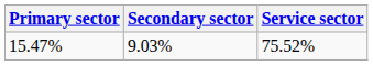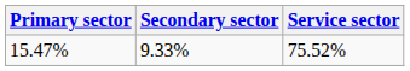15.47% | Secondary sector: 9.03% -> 9.33%
